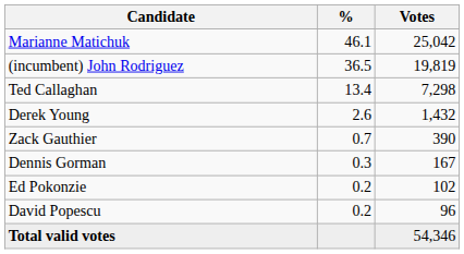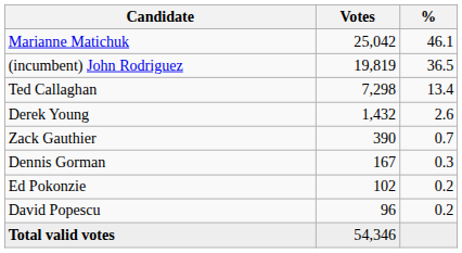columns swapped: Votes <-> %
